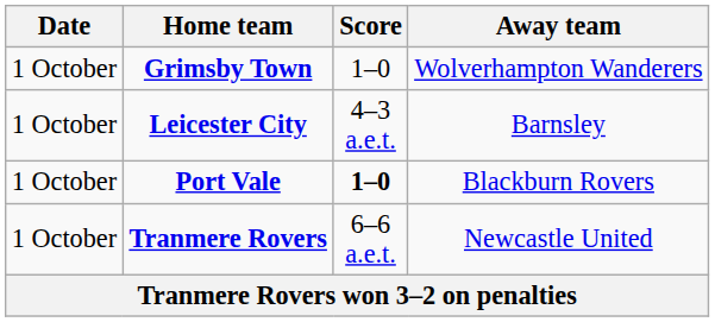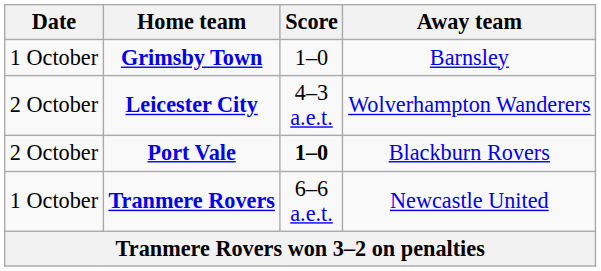Grimsby Town | Away team: Wolverhampton Wanderers -> Barnsley
Leicester City | Date: 1 October -> 2 October
Leicester City | Away team: Barnsley -> Wolverhampton Wanderers
Port Vale | Date: 1 October -> 2 October
